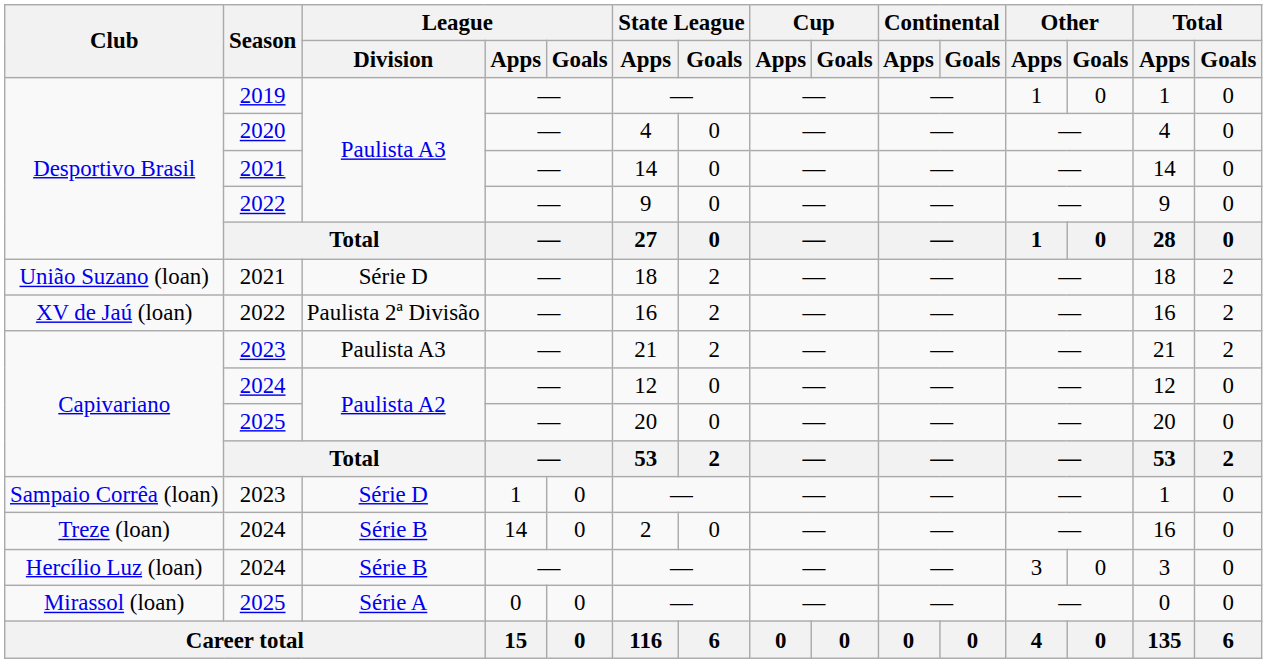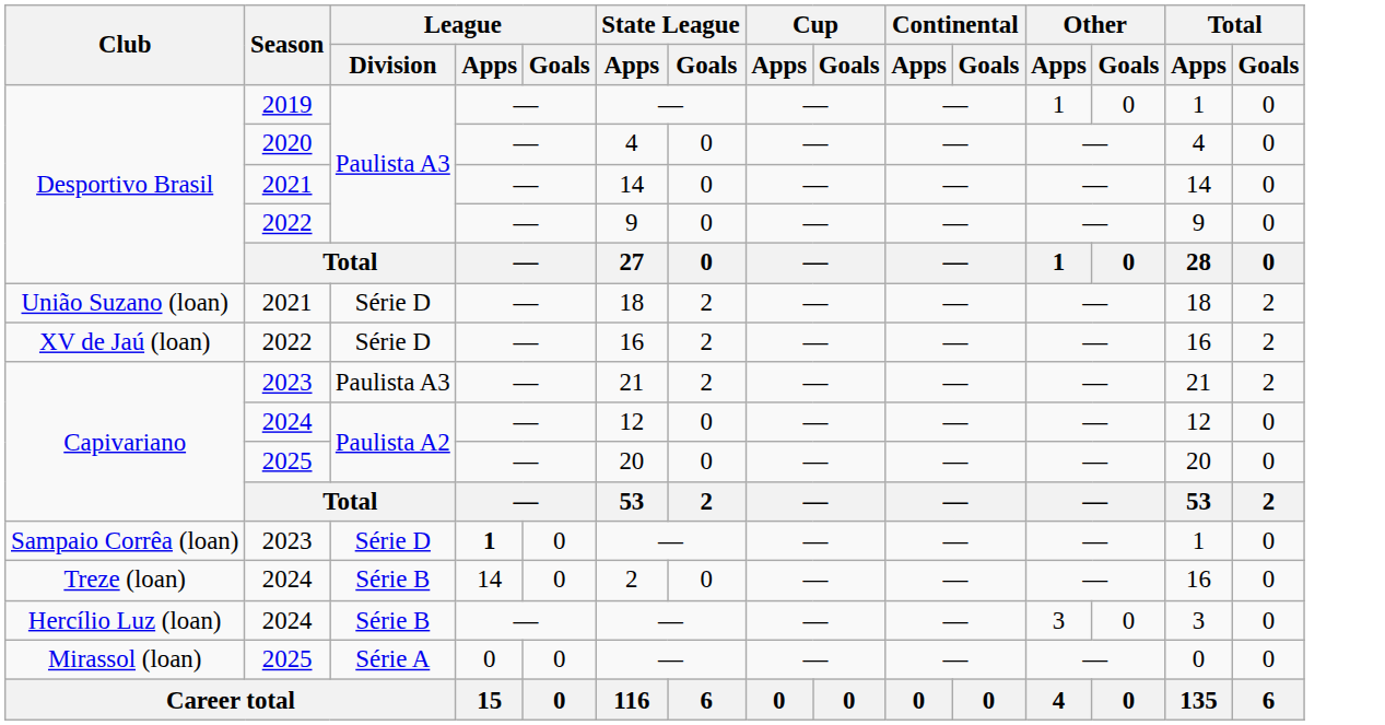XV de Jaú (loan) | League / Division: Paulista 2ª Divisão -> Série D
Sampaio Corrêa (loan) | League / Apps: normal -> bold
